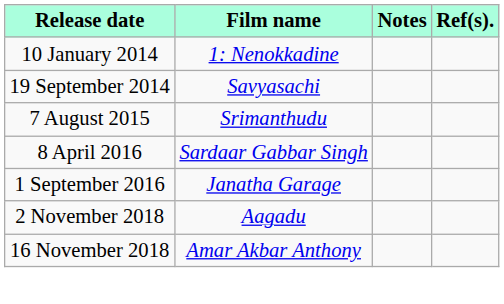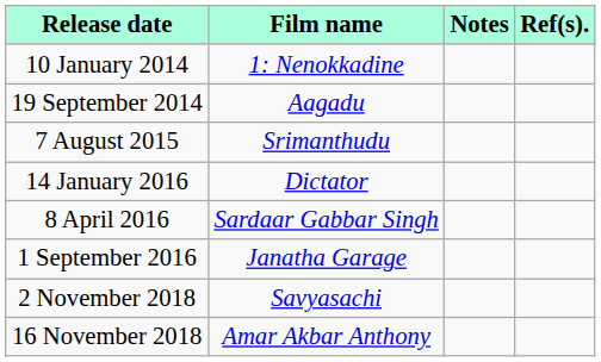19 September 2014 | Film name: Savyasachi -> Aagadu
+ row: 14 January 2016 | Dictator
2 November 2018 | Film name: Aagadu -> Savyasachi
